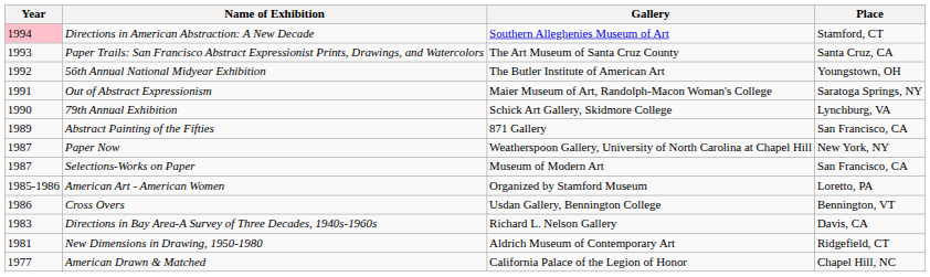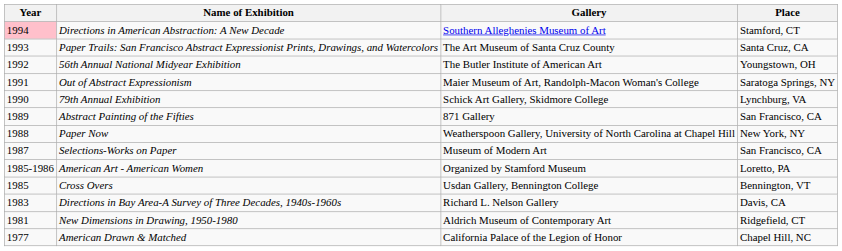Paper Now | Year: 1987 -> 1988
Cross Overs | Year: 1986 -> 1985
